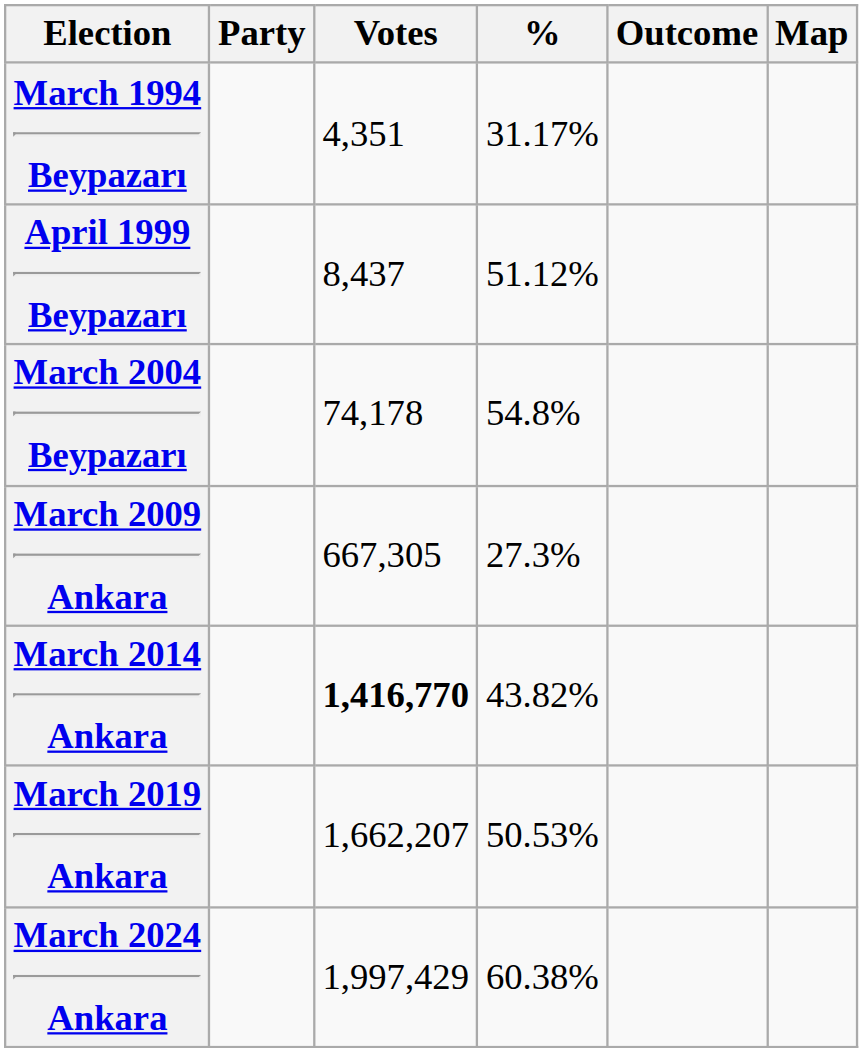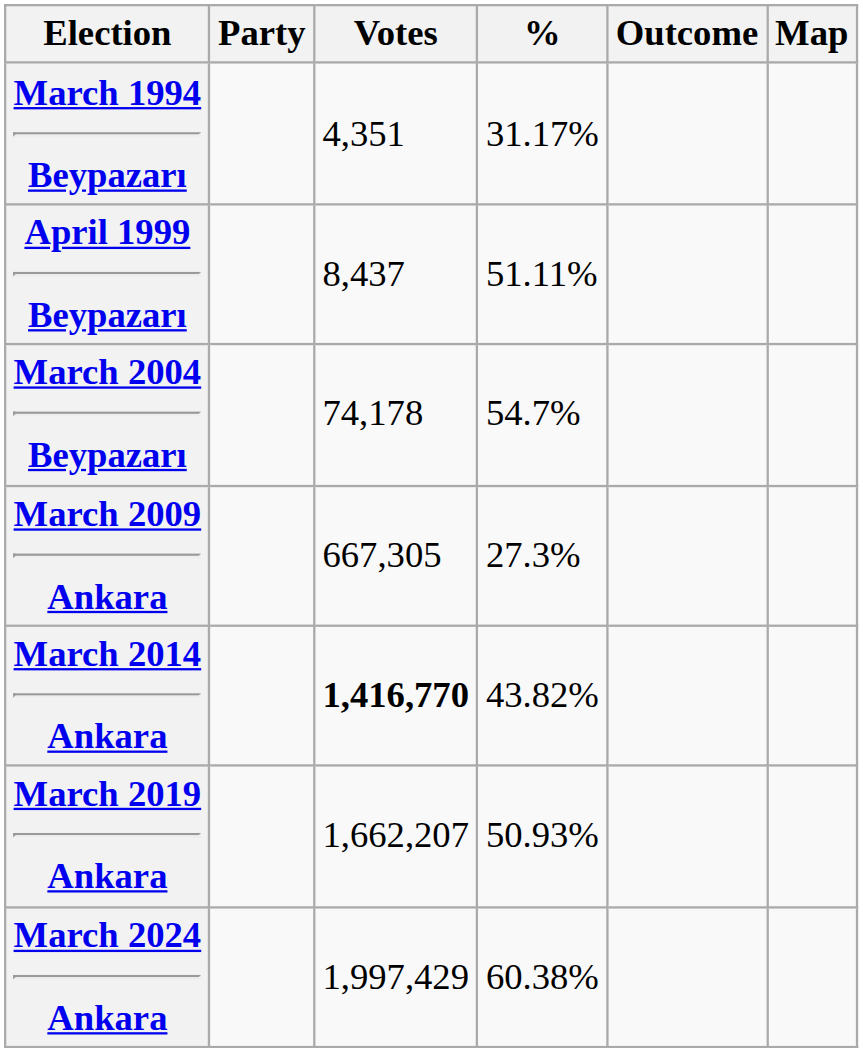April 1999 Beypazarı | %: 51.12% -> 51.11%
March 2004 Beypazarı | %: 54.8% -> 54.7%
March 2019 Ankara | %: 50.53% -> 50.93%
